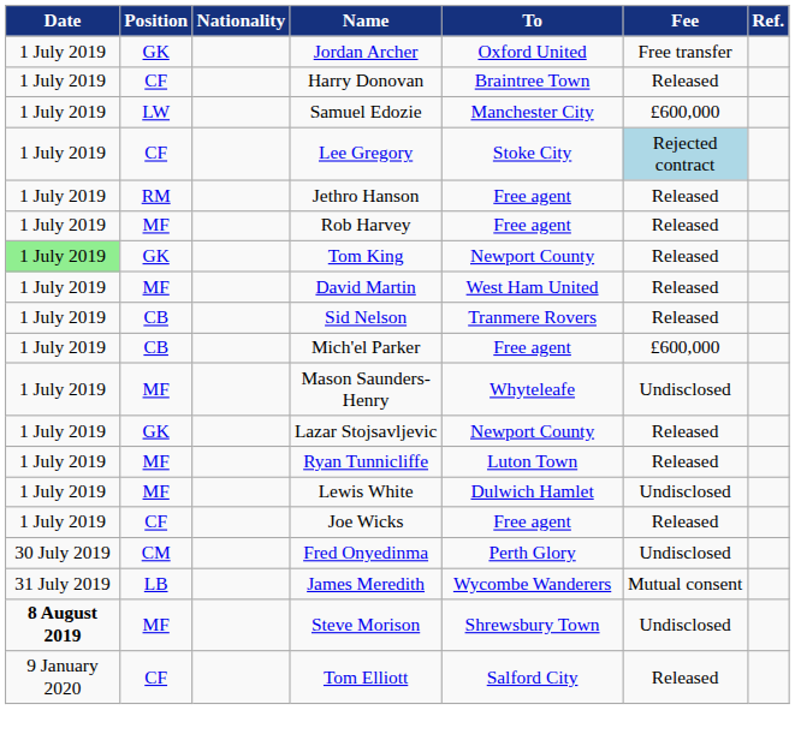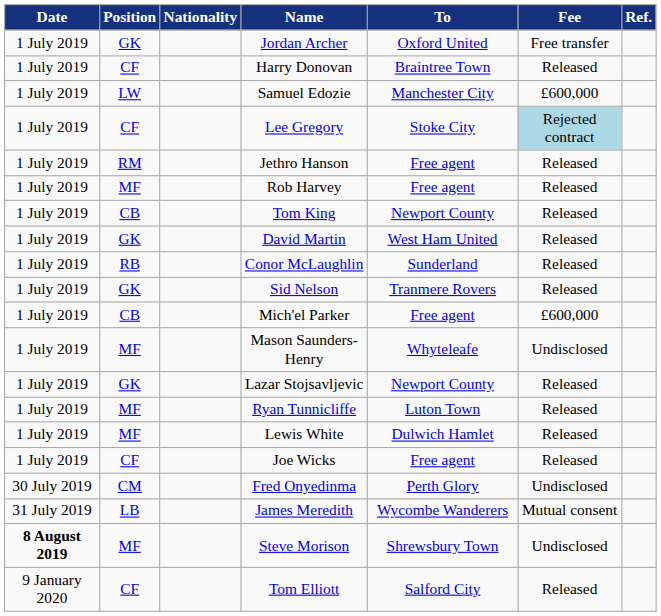Tom King | Date: lightgreen background -> no background
Tom King | Position: GK -> CB
David Martin | Position: MF -> GK
+ row: 1 July 2019 | RB | Conor McLaughlin | Sunderland | Released
Sid Nelson | Position: CB -> GK
Lewis White | Fee: Undisclosed -> Released
